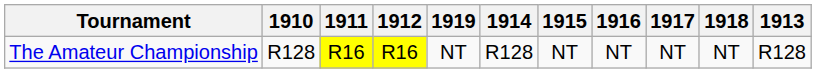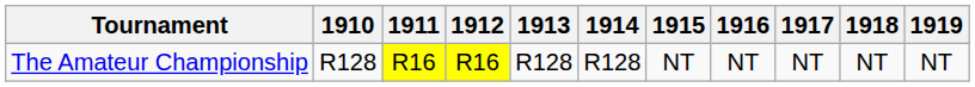columns swapped: 1913 <-> 1919
